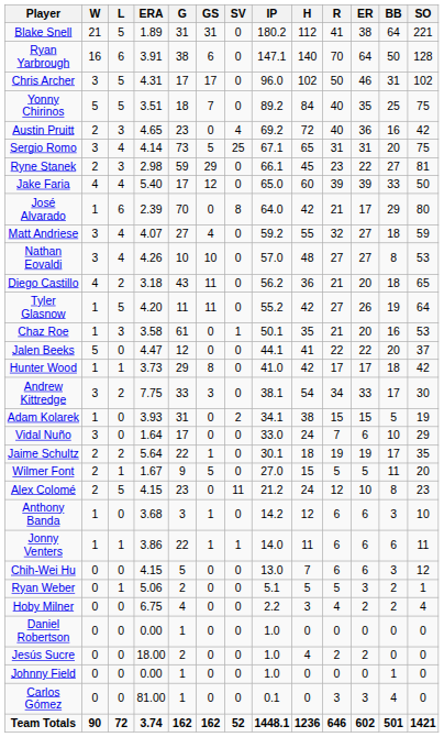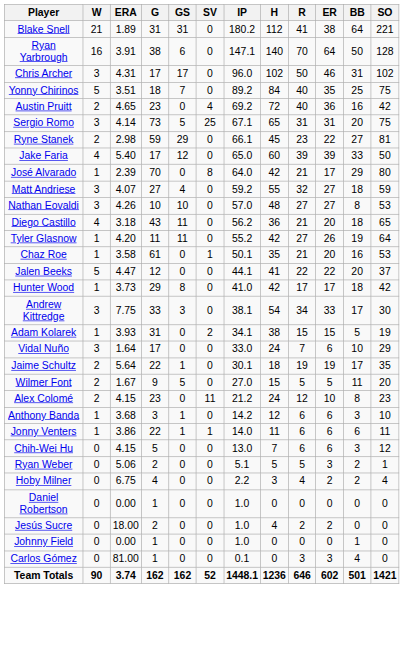- column: L | 5 | 6 | 5 | 5 | 3 | 4 | 3 | 4 | 6 | 4 | 4 | 2 | 5 | 3 | 0 | 1 | 2 | 0 | 0 | 2 | 1 | 5 | 0 | 1 | 0 | 1 | 0 | 0 | 0 | 0 | 0 | 72
